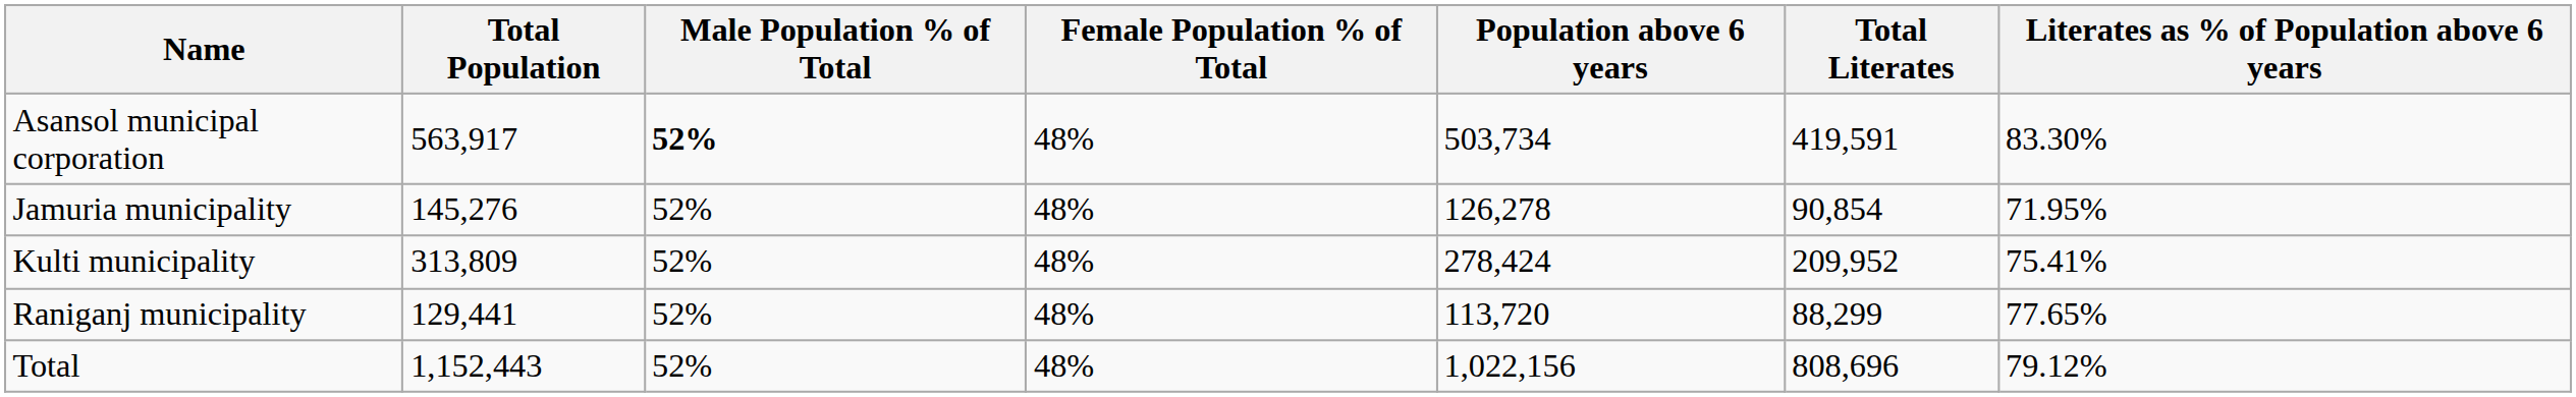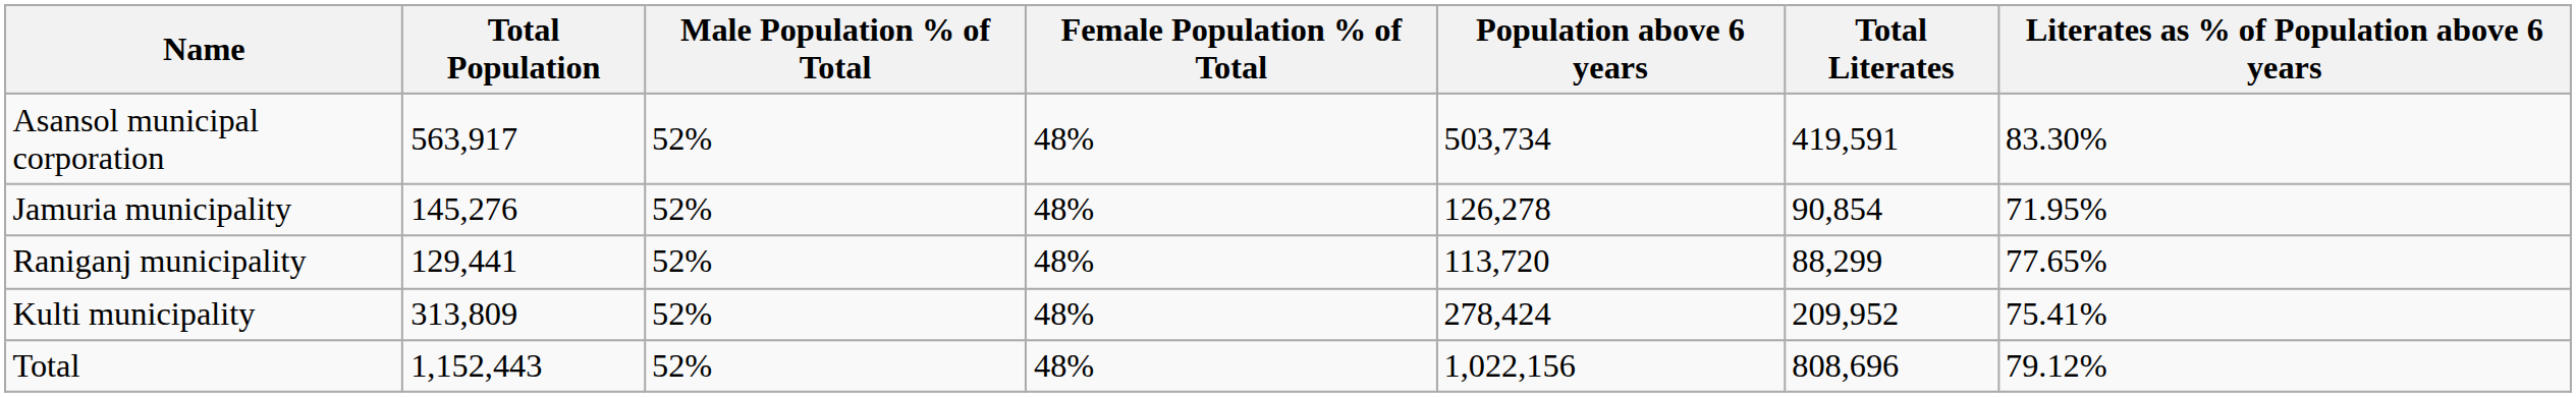Asansol municipal corporation | Male Population % of Total: bold -> normal
rows swapped: Raniganj municipality <-> Kulti municipality
